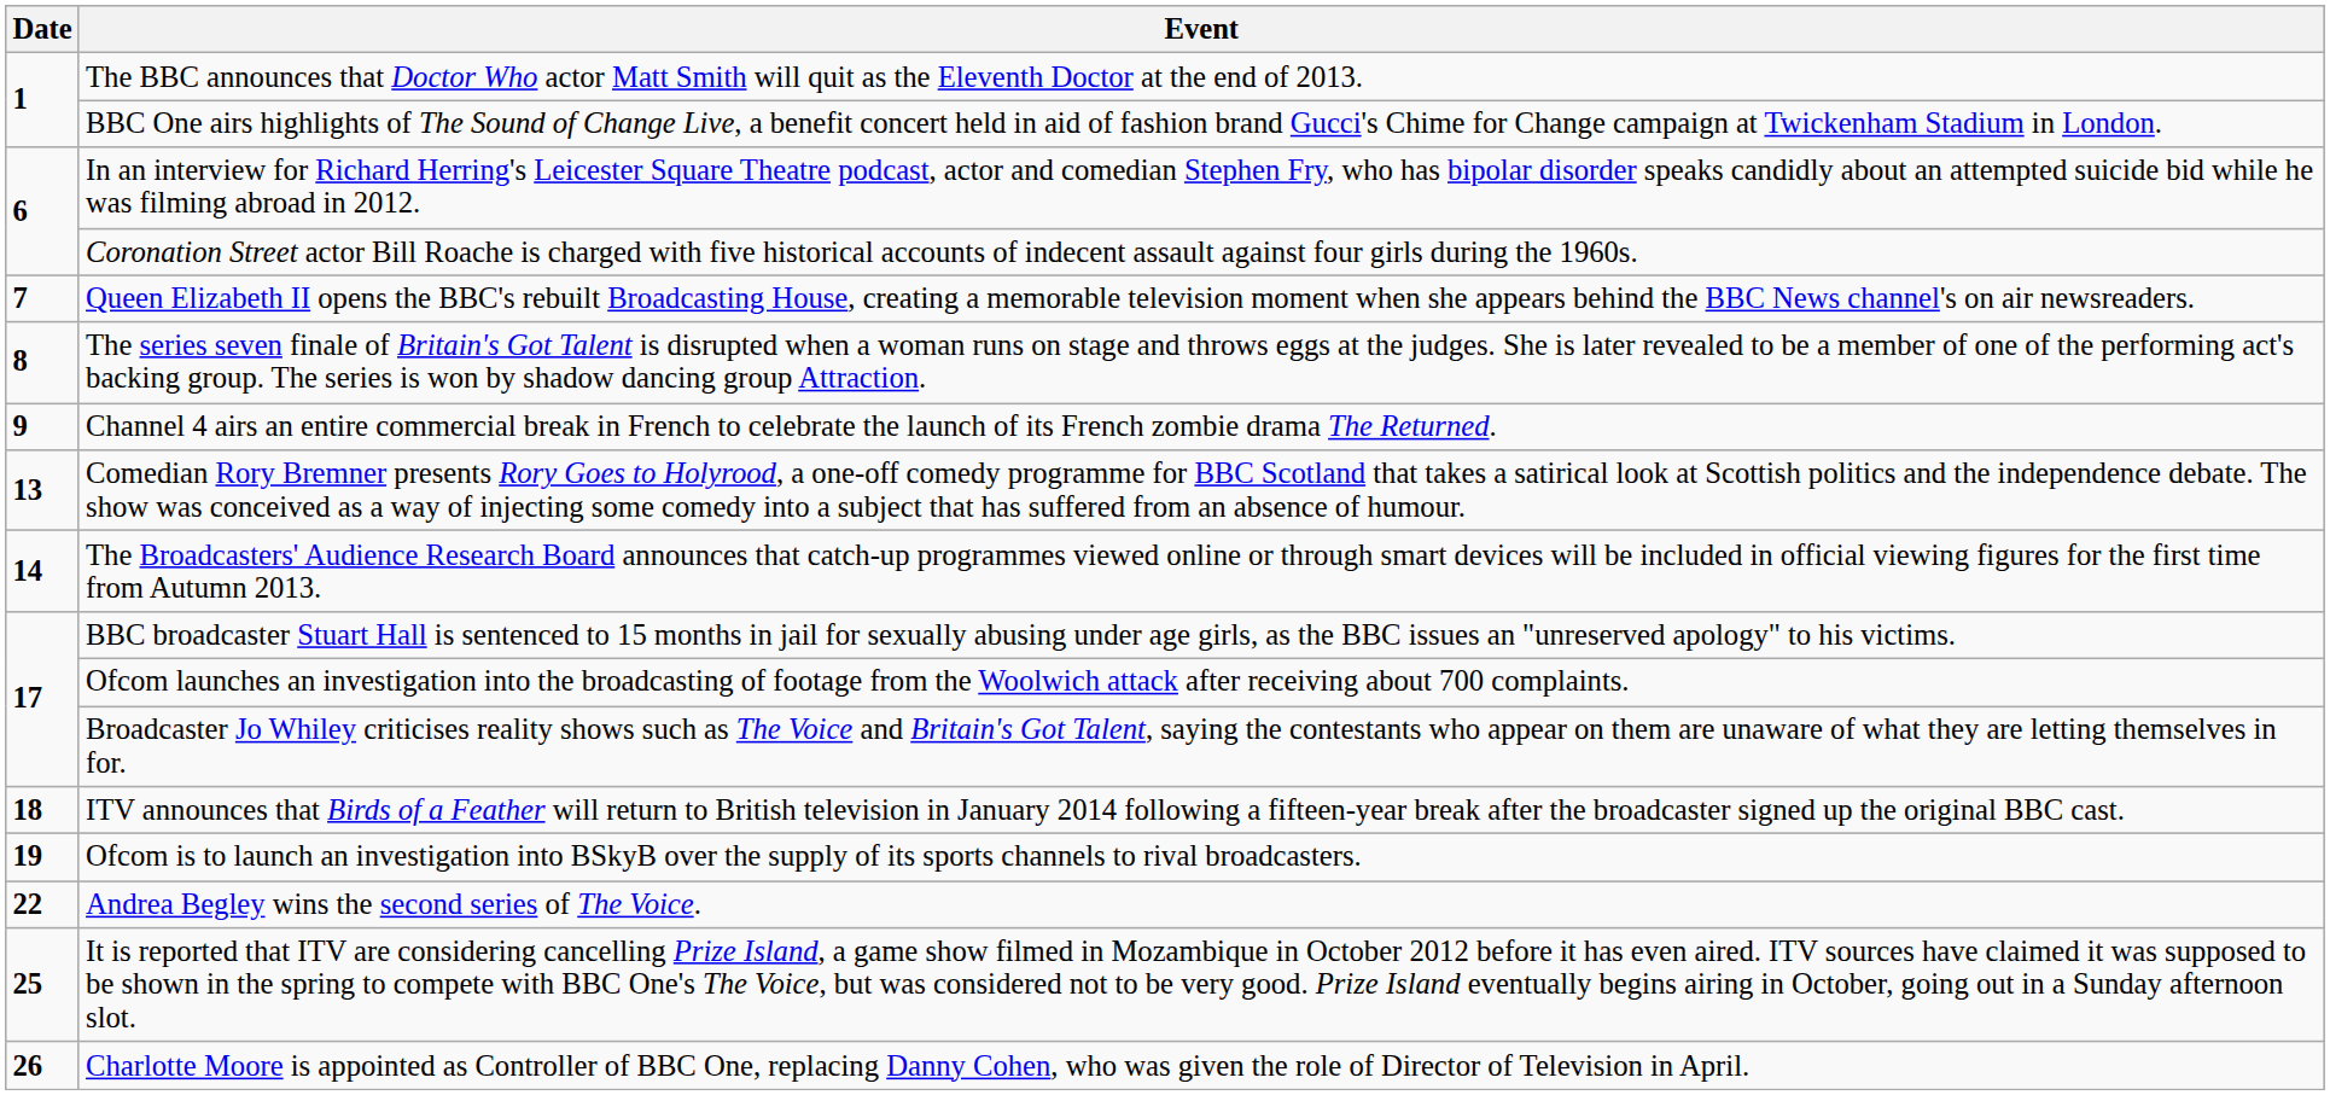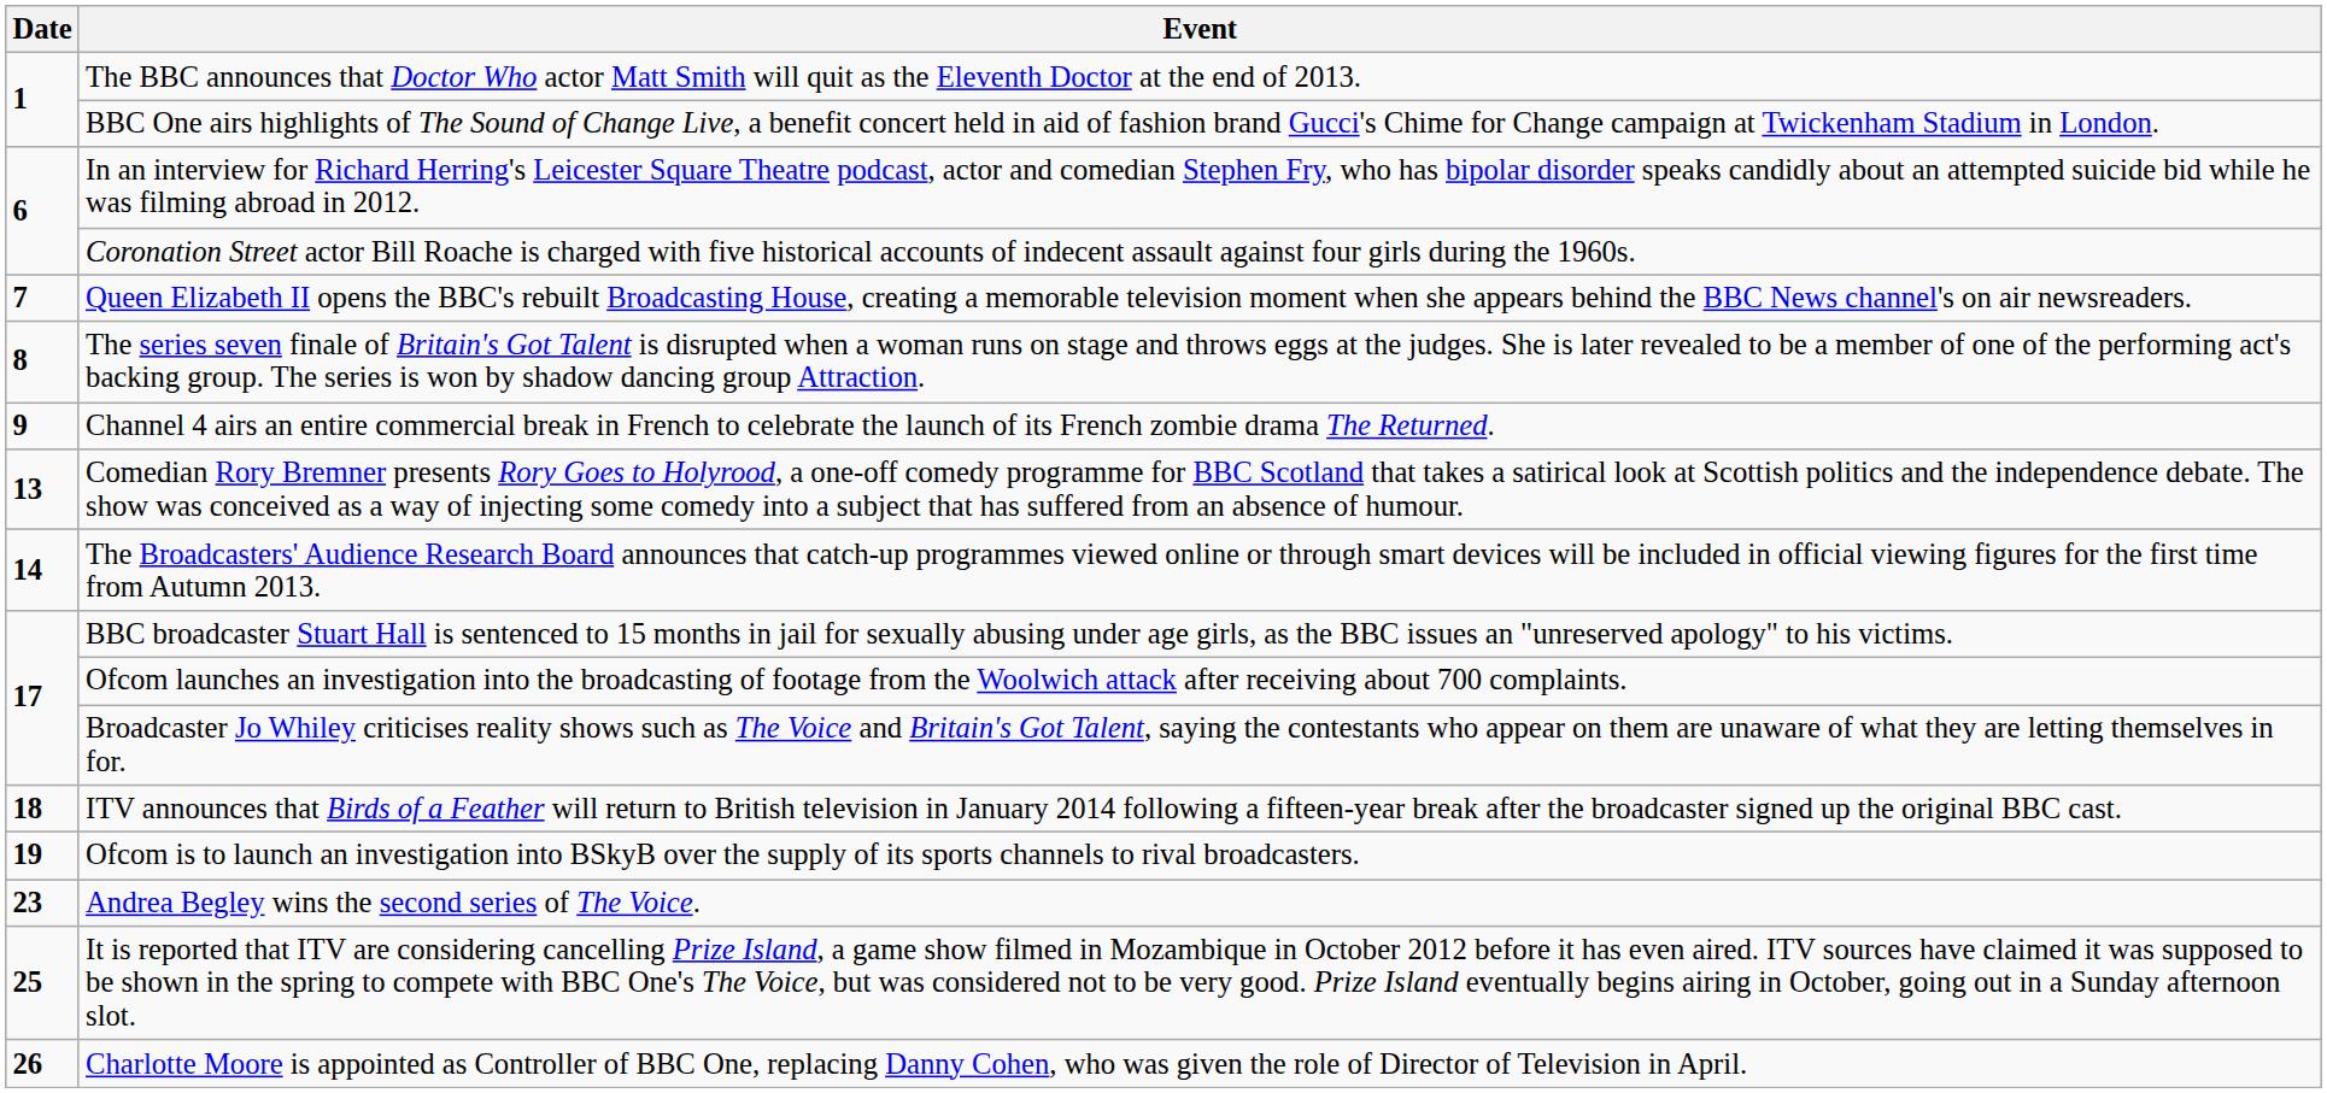Andrea Begley wins the second series of The Voice. | Date: 22 -> 23
